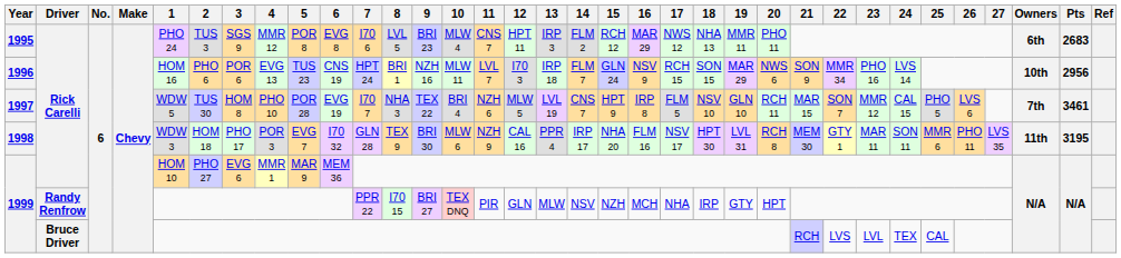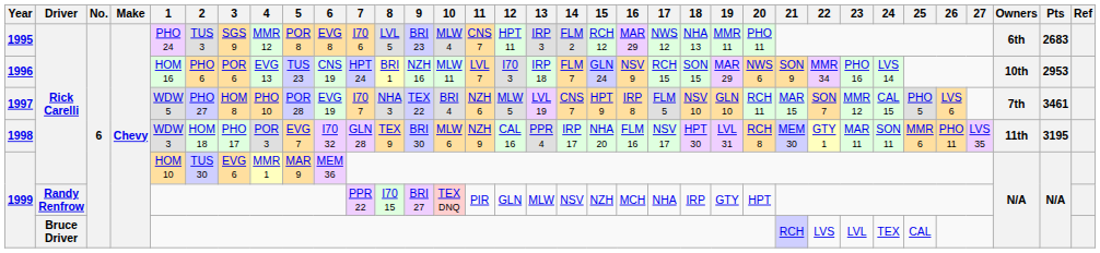1996 | Pts: 2956 -> 2953
1997 | 2: TUS 30 -> PHO 27
1999 / Rick Carelli | 2: PHO 27 -> TUS 30
